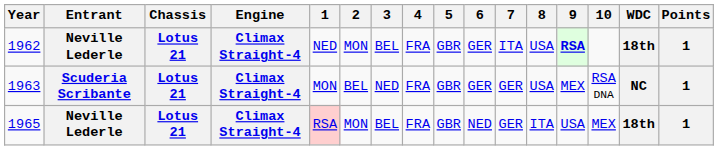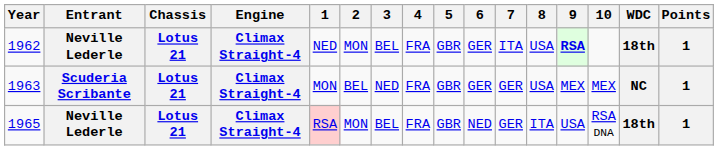1963 | 10: RSA DNA -> MEX
1965 | 10: MEX -> RSA DNA
